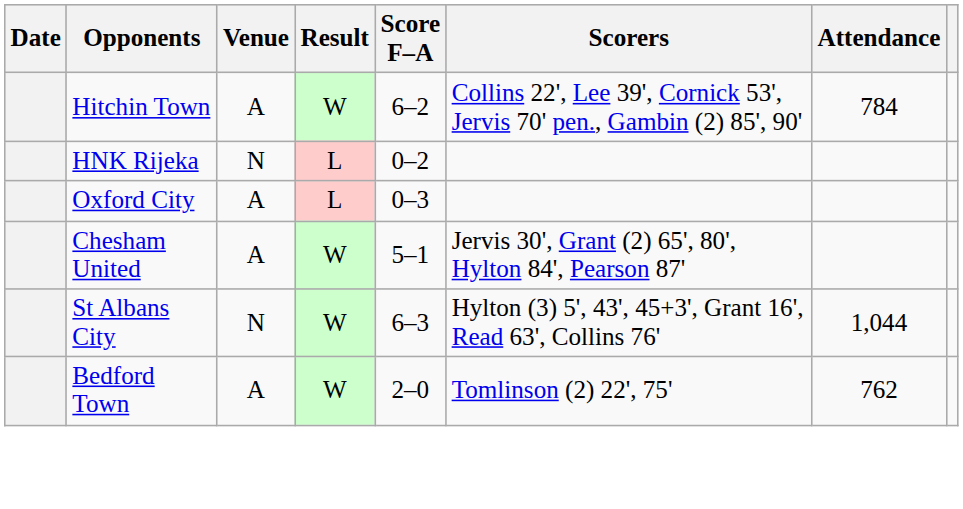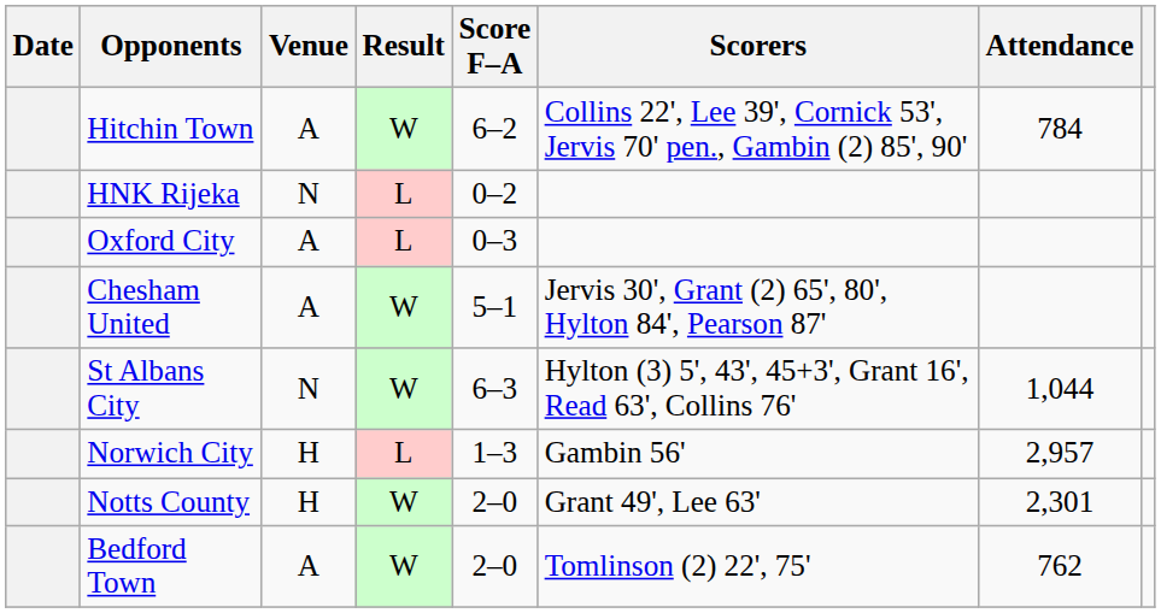+ row: Norwich City | H | L | 1–3 | Gambin 56' | 2,957
+ row: Notts County | H | W | 2–0 | Grant 49', Lee 63' | 2,301
